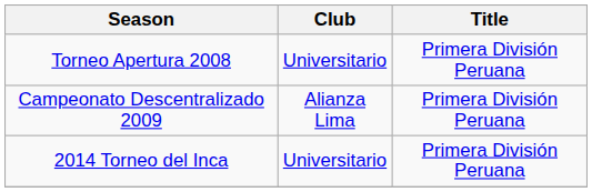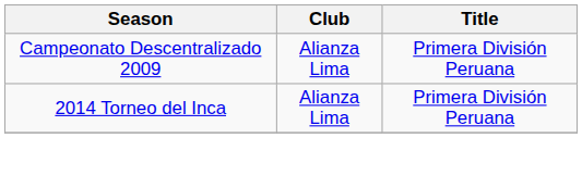- row: Torneo Apertura 2008 | Universitario | Primera División Peruana
2014 Torneo del Inca | Club: Universitario -> Alianza Lima
